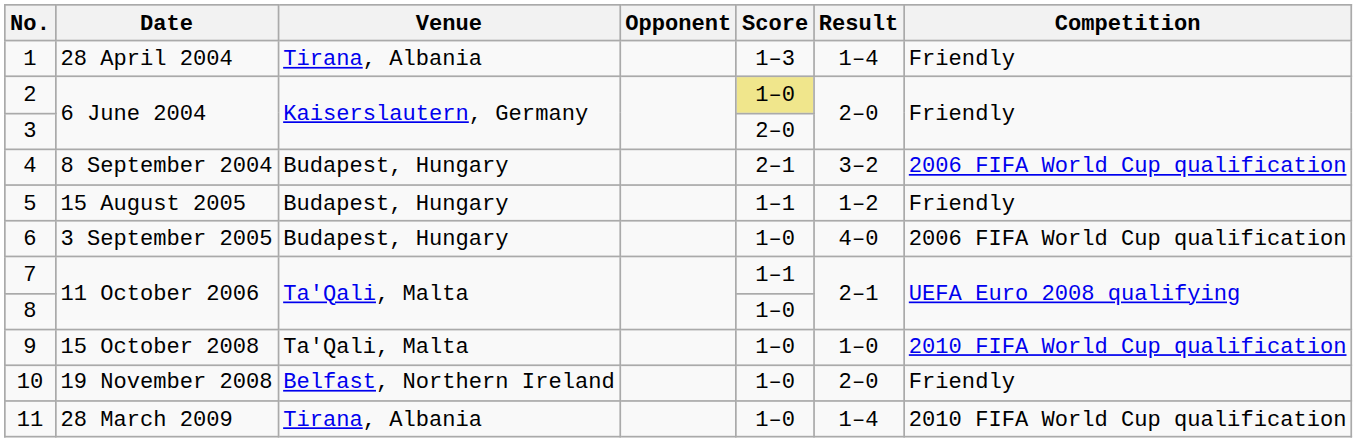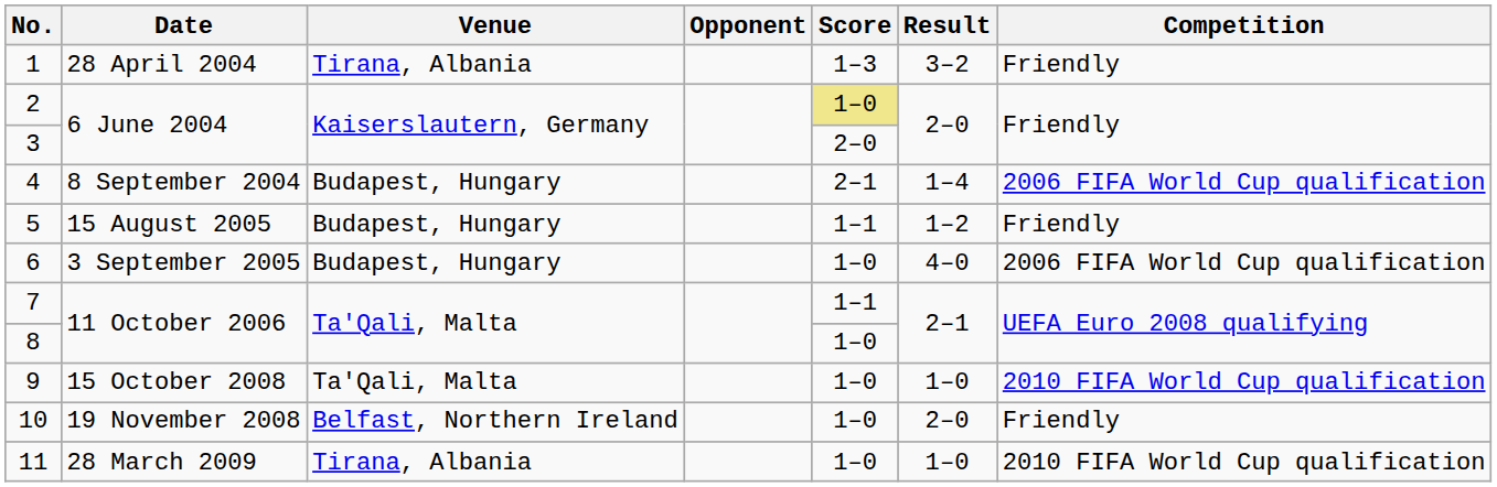1 | Result: 1–4 -> 3–2
4 | Result: 3–2 -> 1–4
11 | Result: 1–4 -> 1–0
